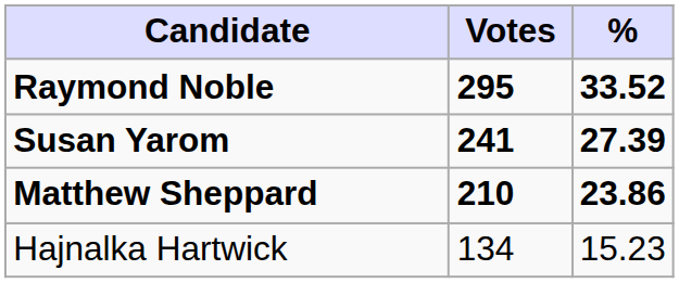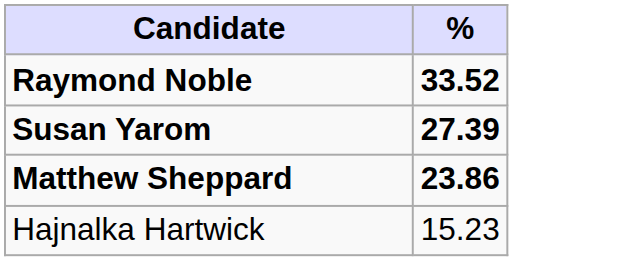- column: Votes | 295 | 241 | 210 | 134
